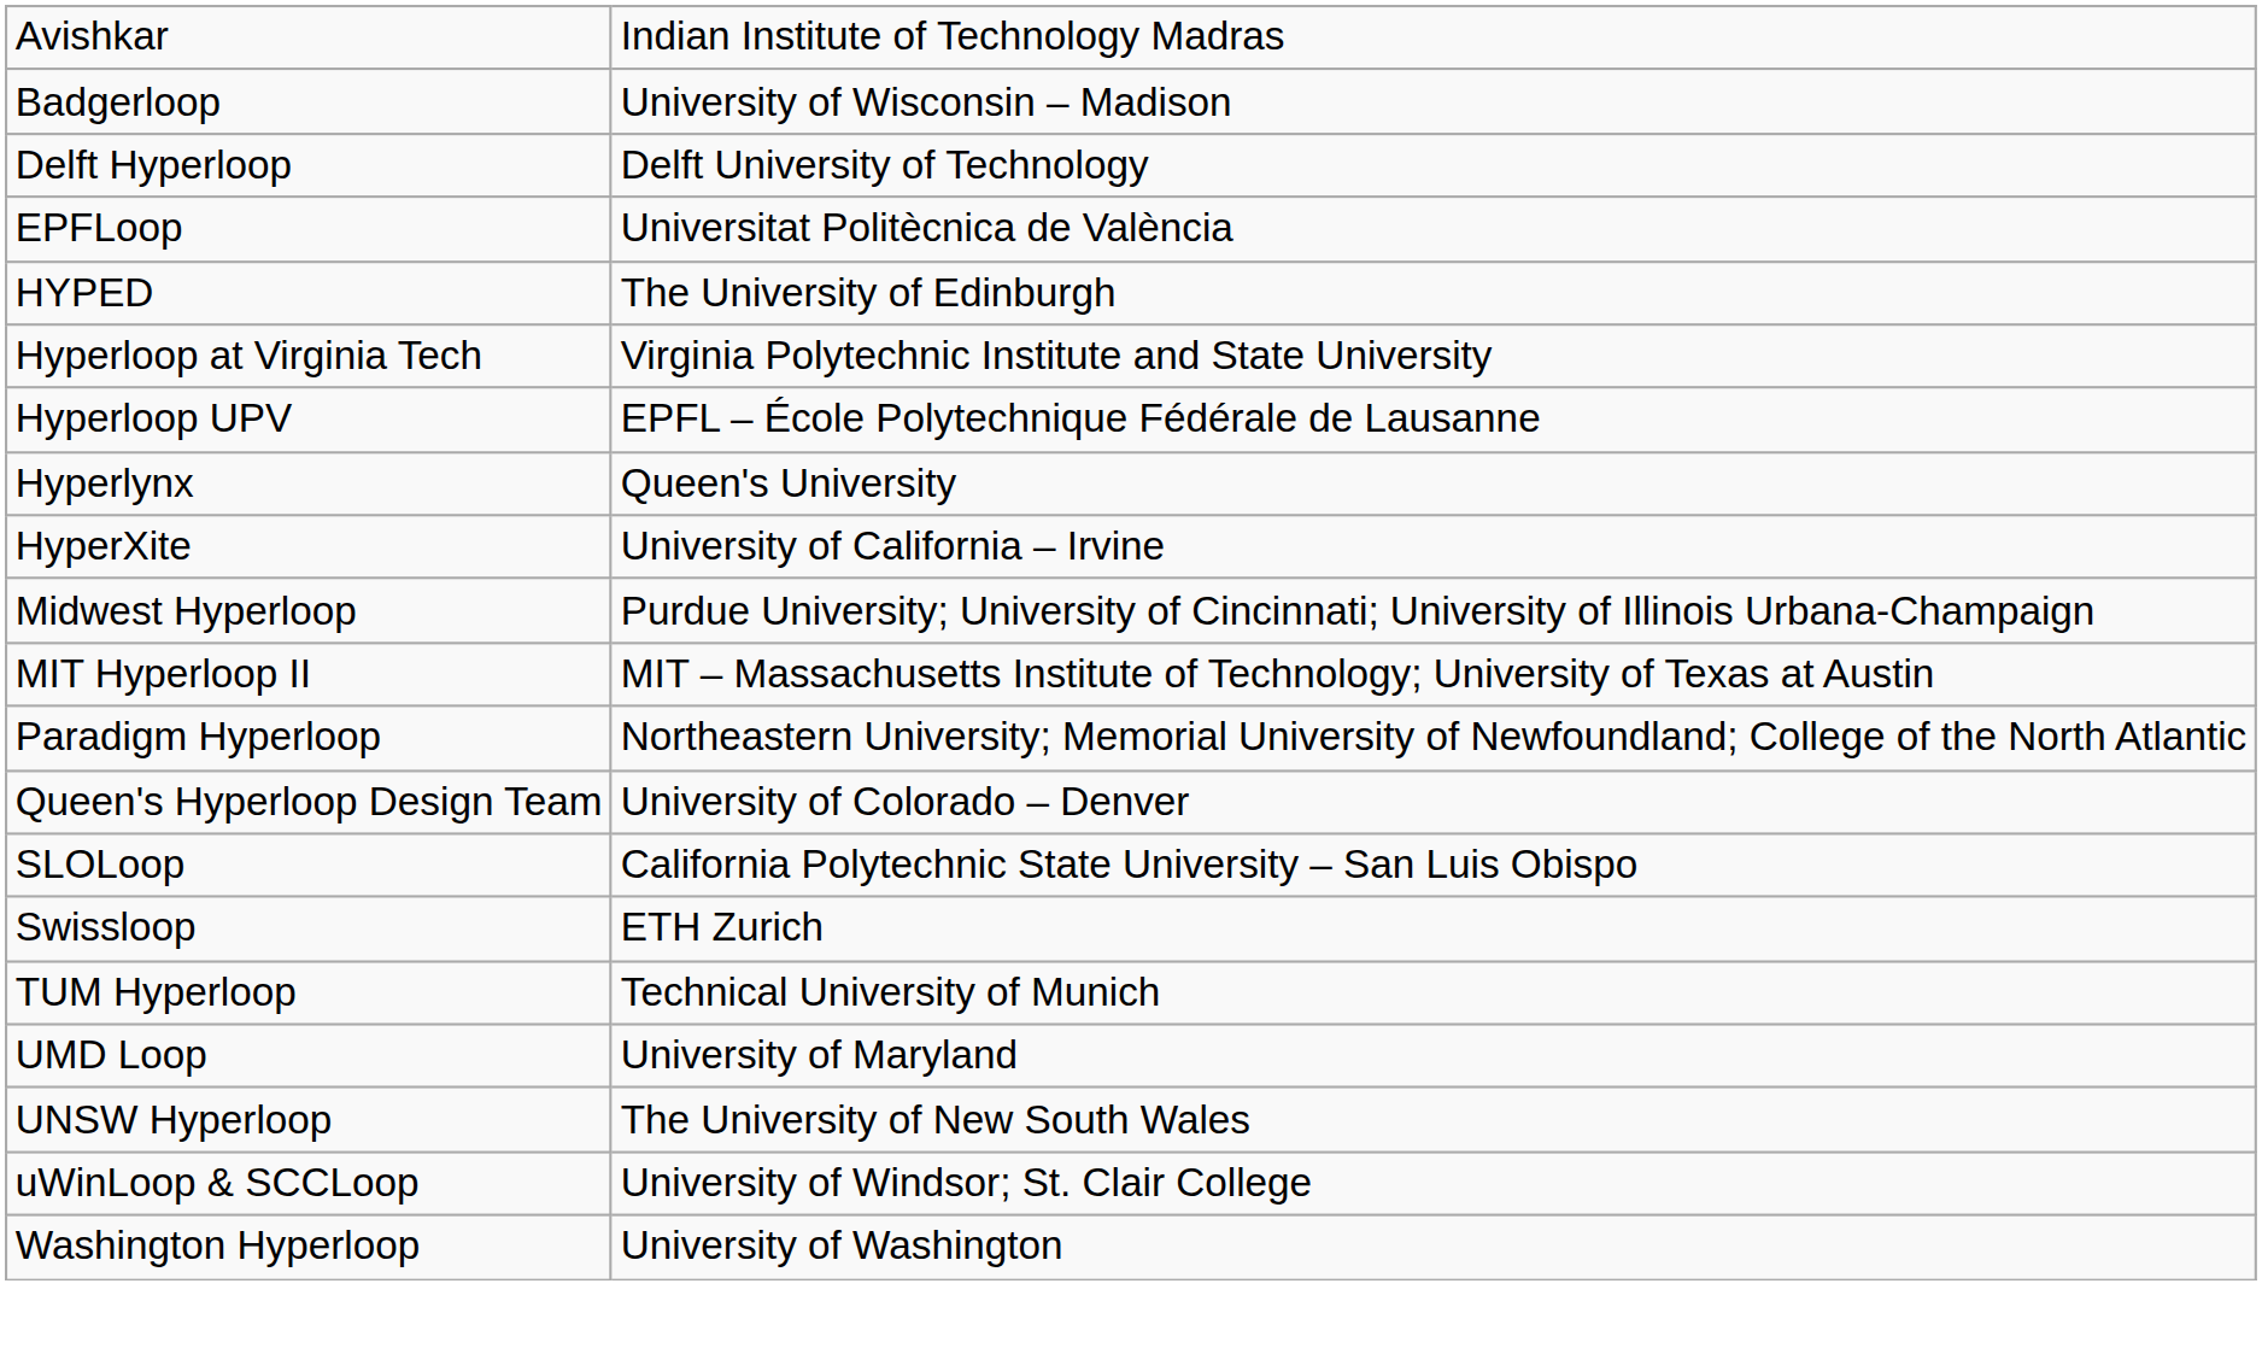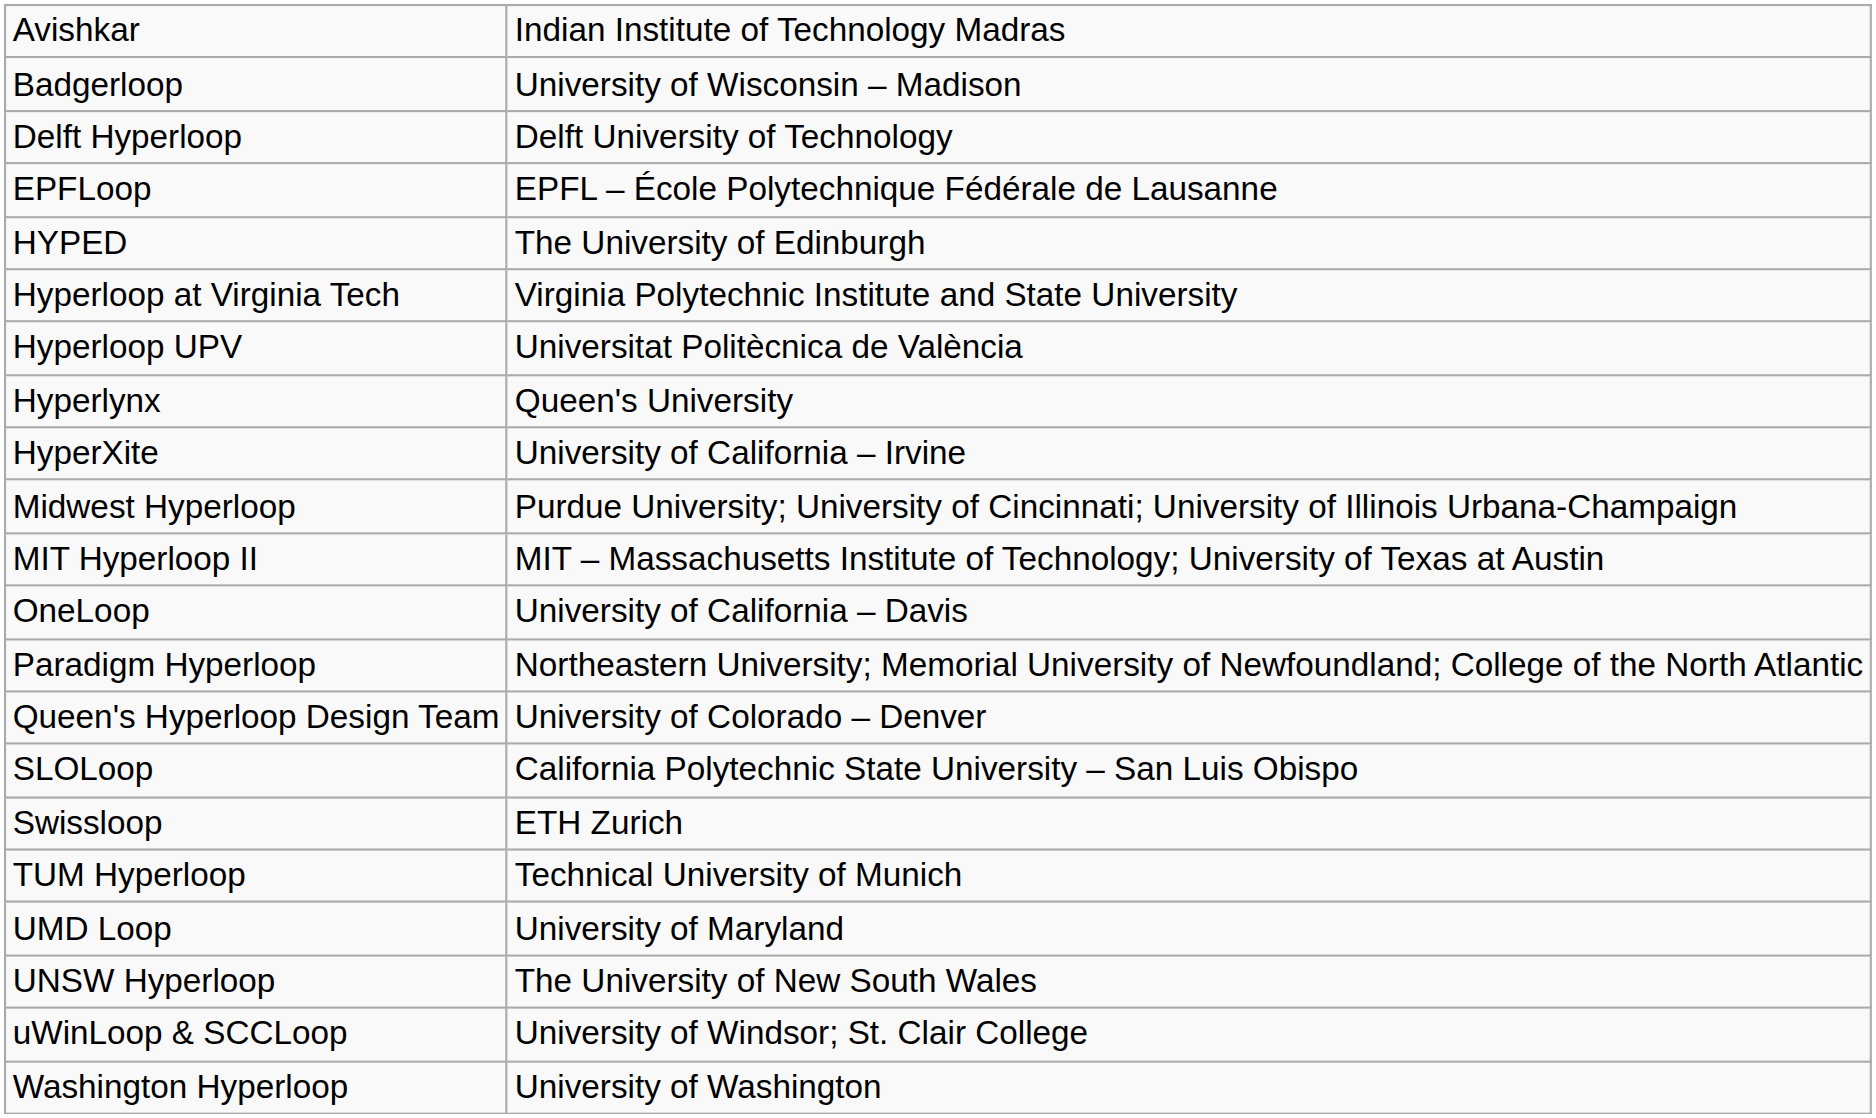EPFLoop | column 2: Universitat Politècnica de València -> EPFL – École Polytechnique Fédérale de Lausanne
Hyperloop UPV | column 2: EPFL – École Polytechnique Fédérale de Lausanne -> Universitat Politècnica de València
+ row: OneLoop | University of California – Davis
